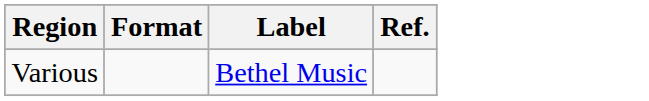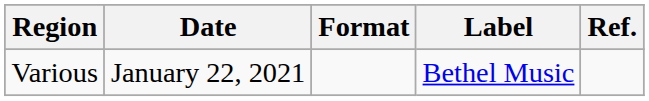+ column: Date | January 22, 2021
